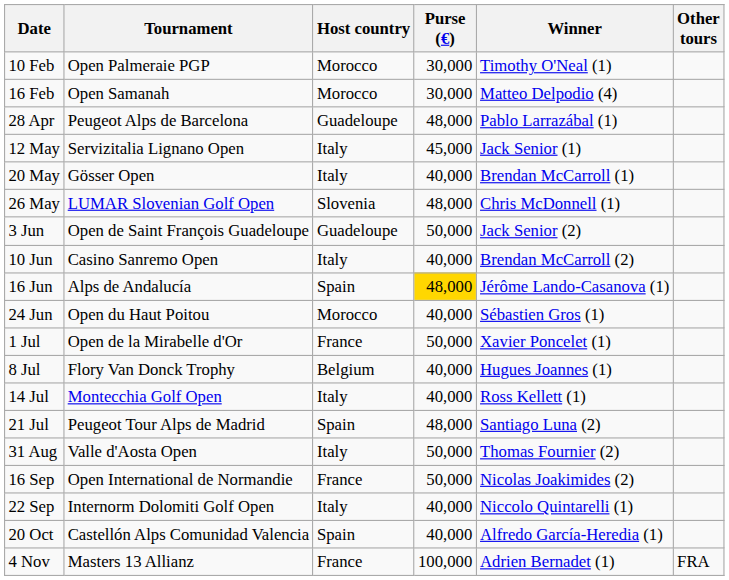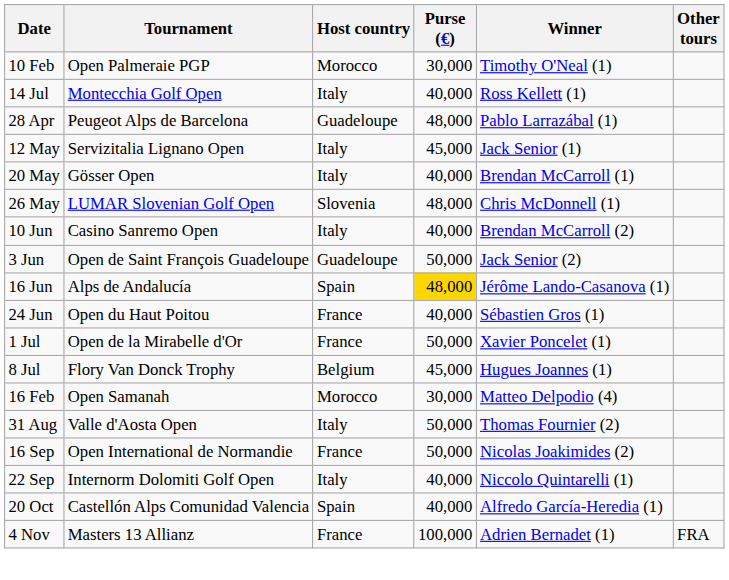rows swapped: 16 Feb <-> 14 Jul
rows swapped: 3 Jun <-> 10 Jun
24 Jun | Host country: Morocco -> France
8 Jul | Purse (€): 40,000 -> 45,000
- row: 21 Jul | Peugeot Tour Alps de Madrid | Spain | 48,000 | Santiago Luna (2)
